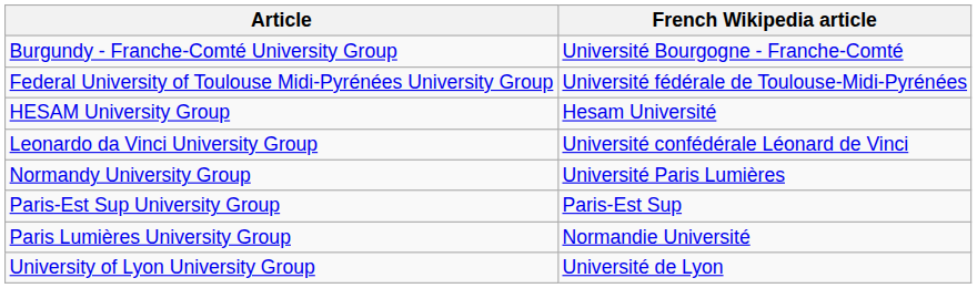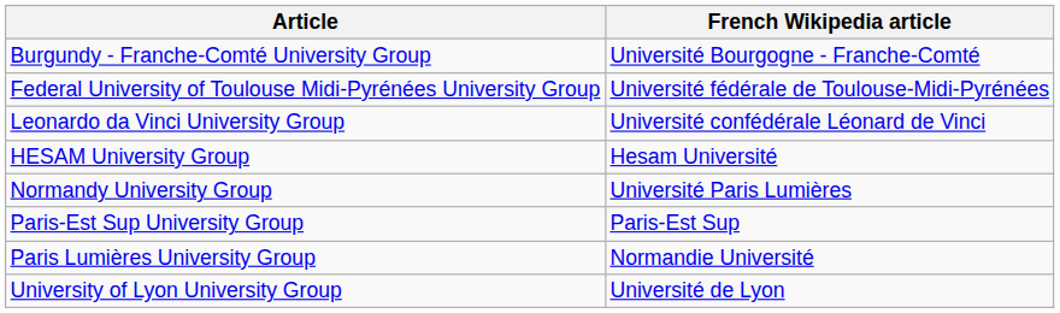rows swapped: HESAM University Group <-> Leonardo da Vinci University Group
